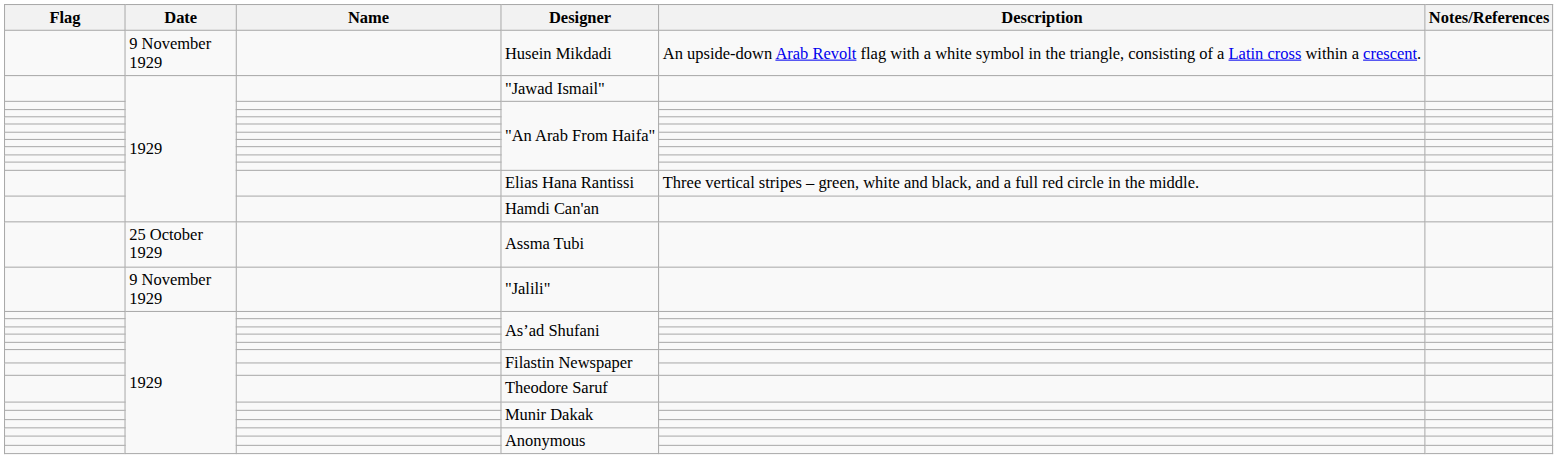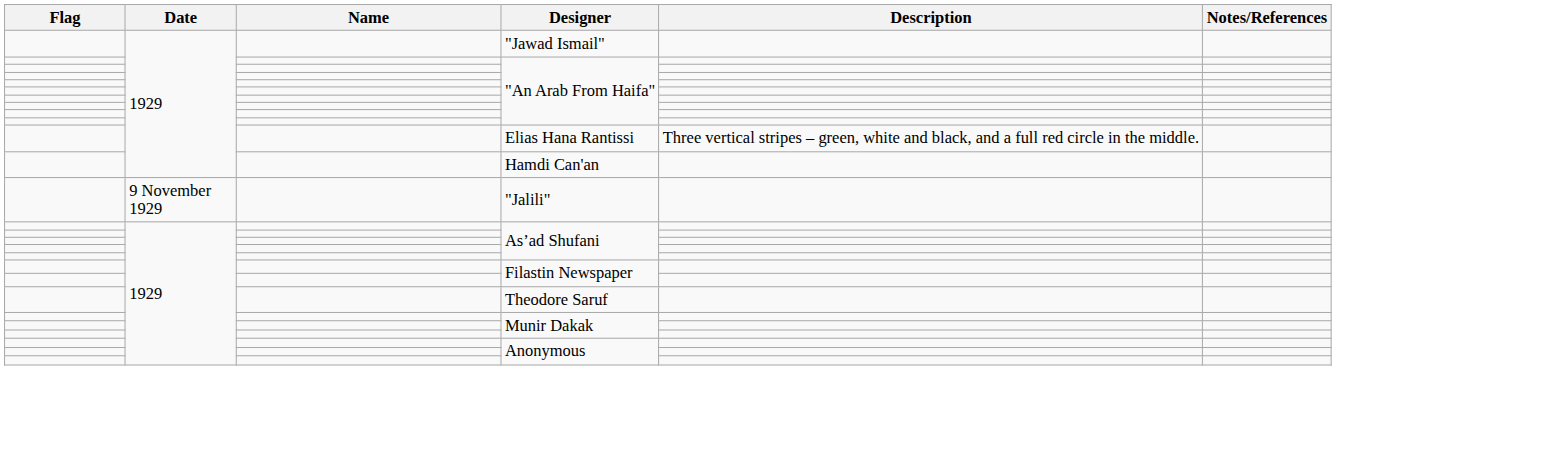- row: 9 November 1929 | Husein Mikdadi | An upside-down Arab Revolt flag with a white symbol in the triangle, consisting of a Latin cross within a crescent.
- row: 25 October 1929 | Assma Tubi
